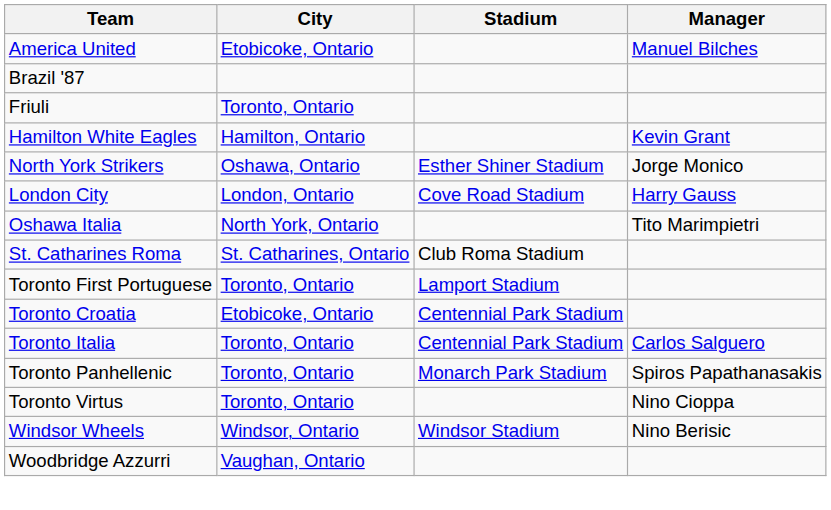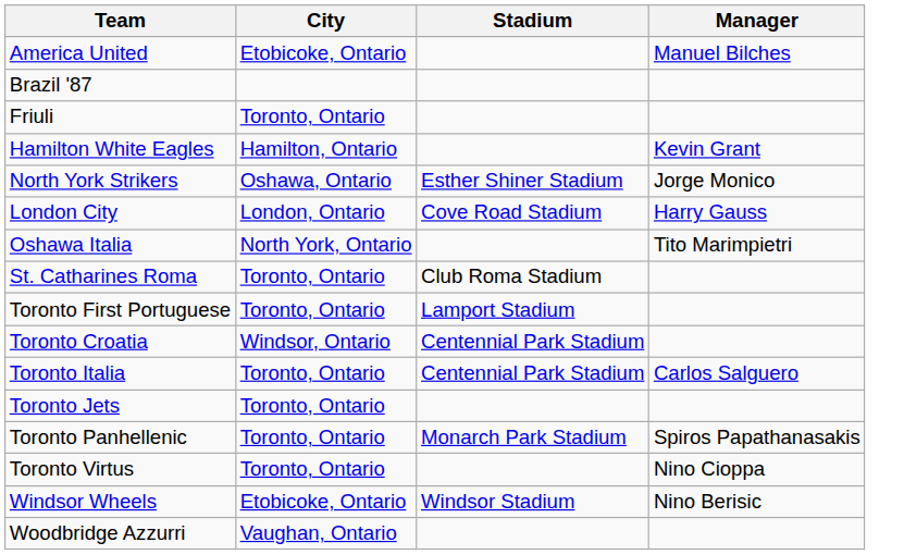St. Catharines Roma | City: St. Catharines, Ontario -> Toronto, Ontario
Toronto Croatia | City: Etobicoke, Ontario -> Windsor, Ontario
+ row: Toronto Jets | Toronto, Ontario
Windsor Wheels | City: Windsor, Ontario -> Etobicoke, Ontario
